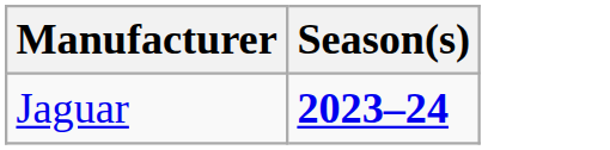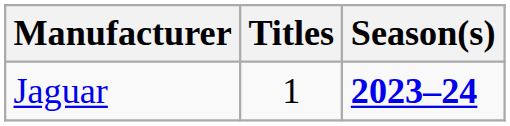+ column: Titles | 1
